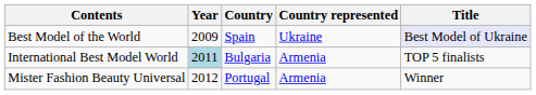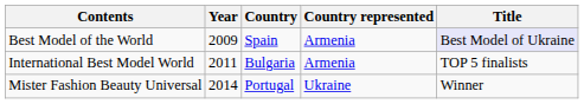Best Model of the World | Country represented: Ukraine -> Armenia
International Best Model World | Year: lightblue background -> no background
Mister Fashion Beauty Universal | Year: 2012 -> 2014
Mister Fashion Beauty Universal | Country represented: Armenia -> Ukraine
